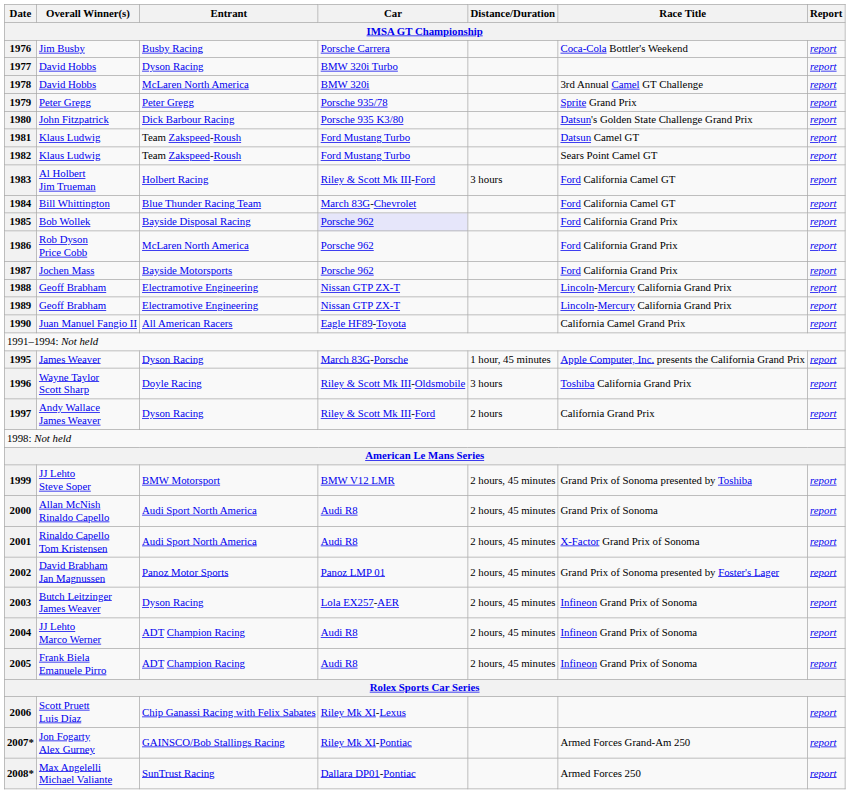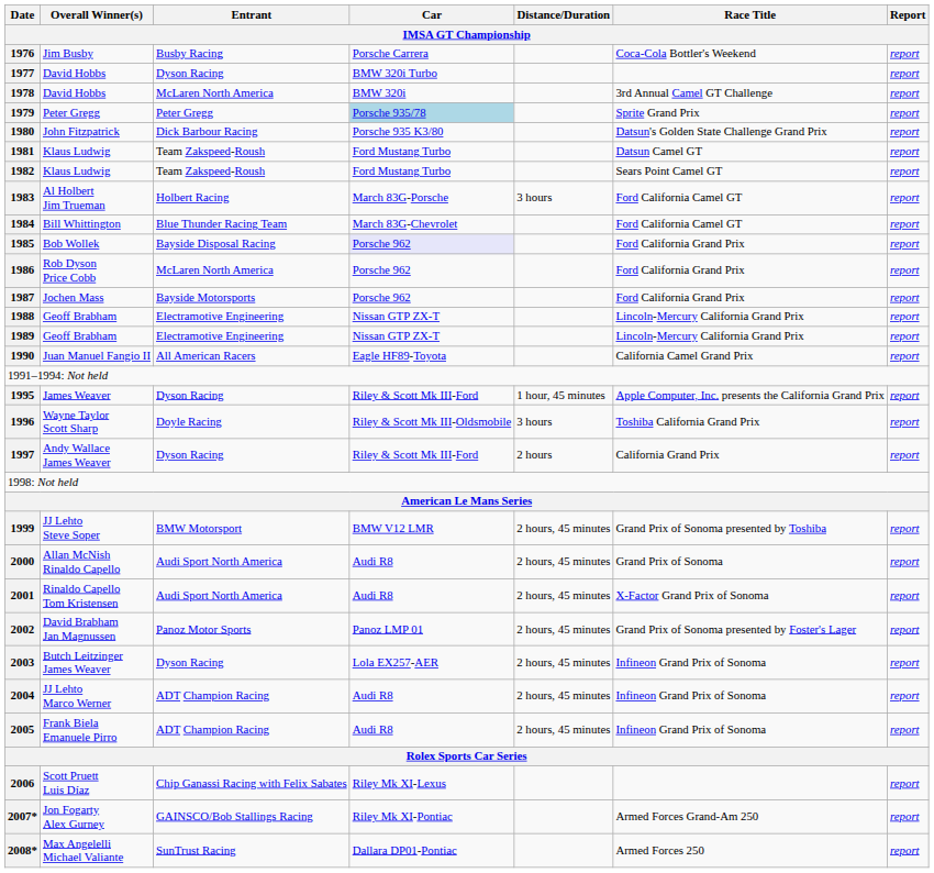1979 | Car: no background -> lightblue background
1983 | Car: Riley & Scott Mk III-Ford -> March 83G-Porsche
1995 | Car: March 83G-Porsche -> Riley & Scott Mk III-Ford
